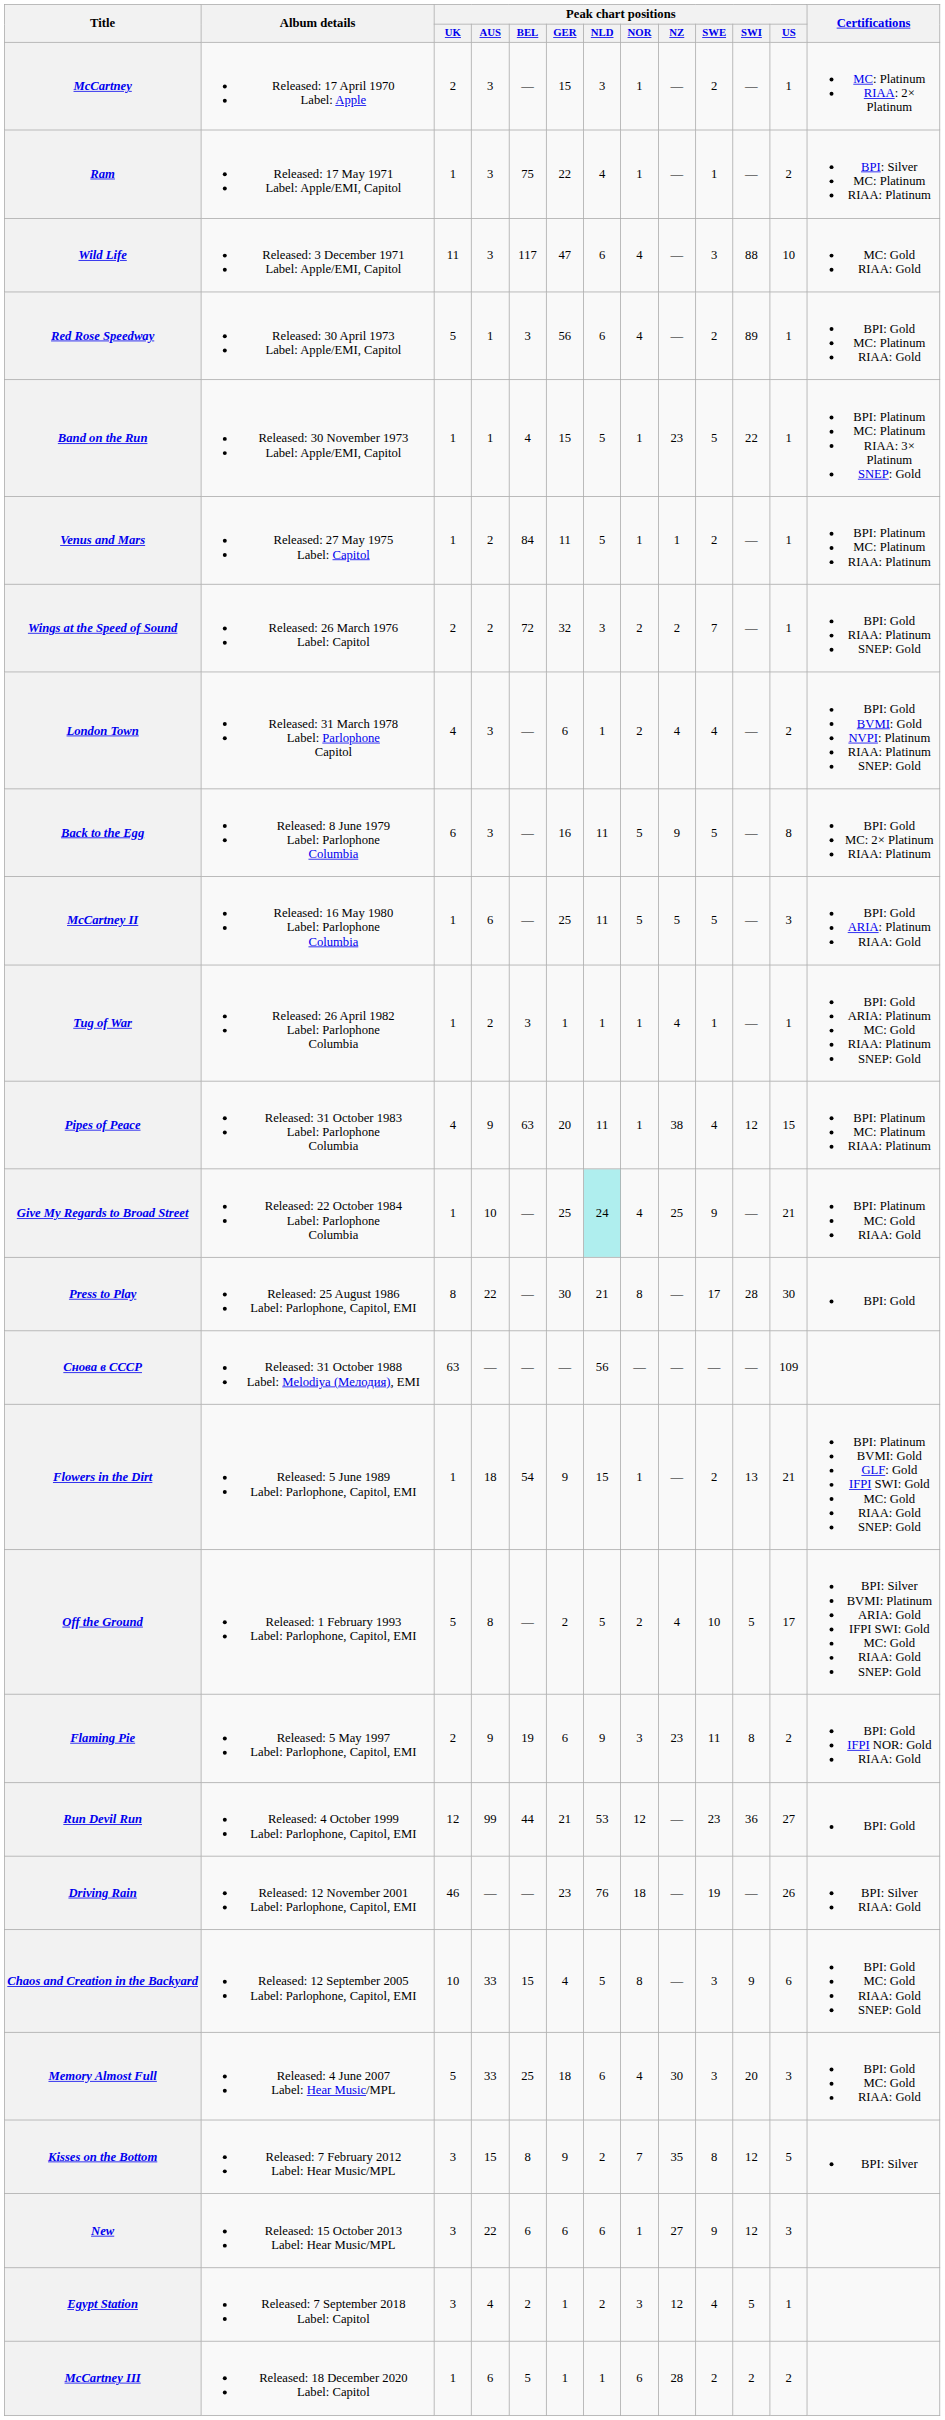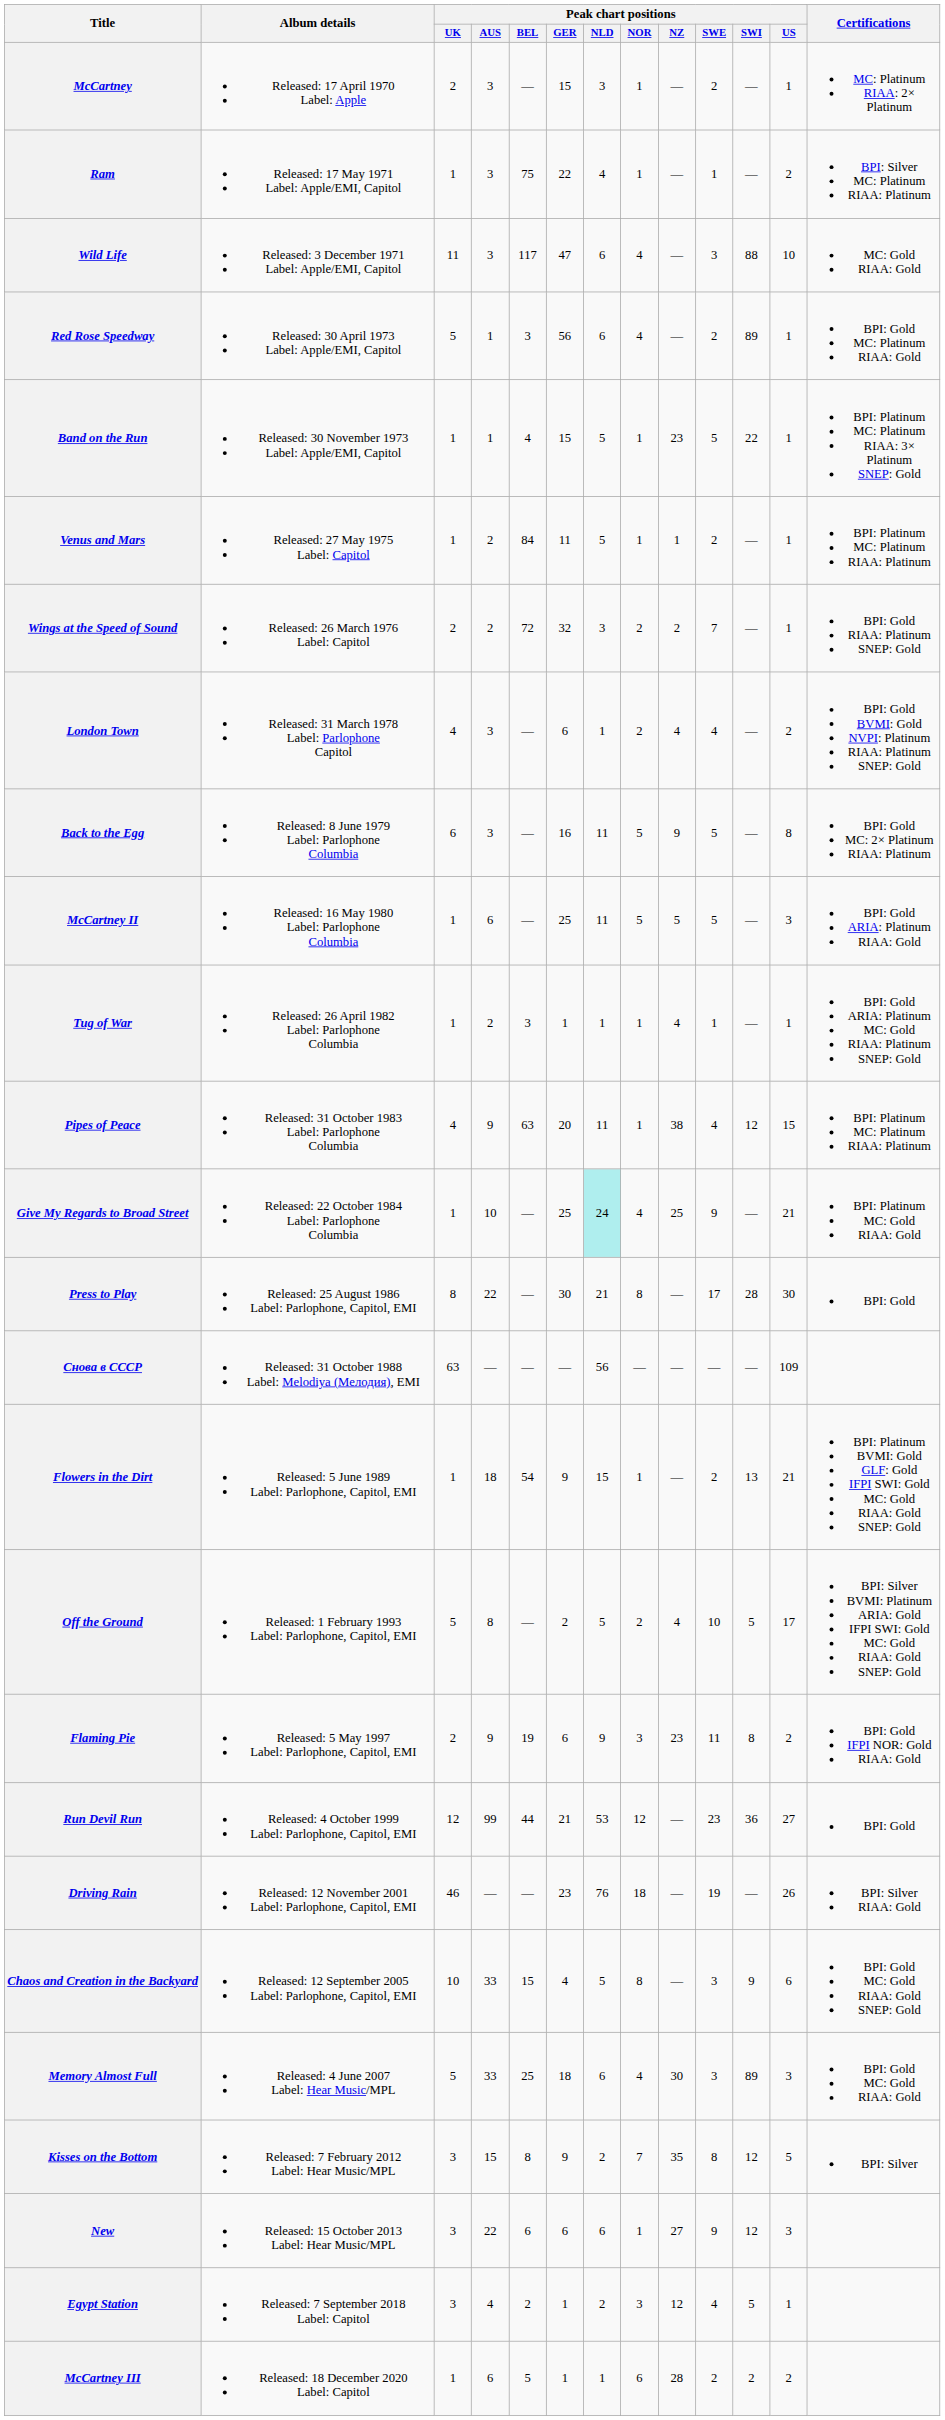Memory Almost Full | Peak chart positions / SWI: 20 -> 89
